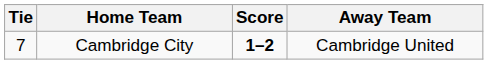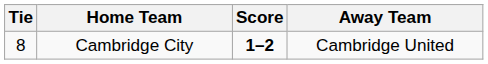Cambridge City | Tie: 7 -> 8
